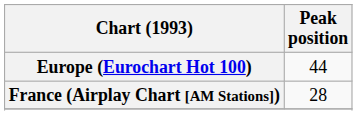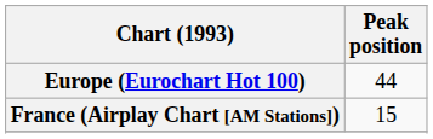France (Airplay Chart [AM Stations]) | Peak position: 28 -> 15
